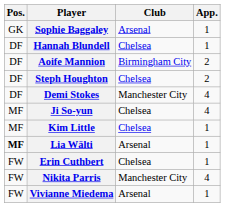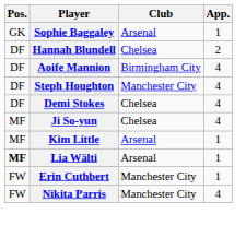Hannah Blundell | App.: 1 -> 2
Aoife Mannion | App.: 2 -> 4
Steph Houghton | Club: Chelsea -> Manchester City
Steph Houghton | App.: 2 -> 4
Demi Stokes | Club: Manchester City -> Chelsea
Kim Little | Club: Chelsea -> Arsenal
Erin Cuthbert | Club: Chelsea -> Manchester City
- row: FW | Vivianne Miedema | Arsenal | 1
